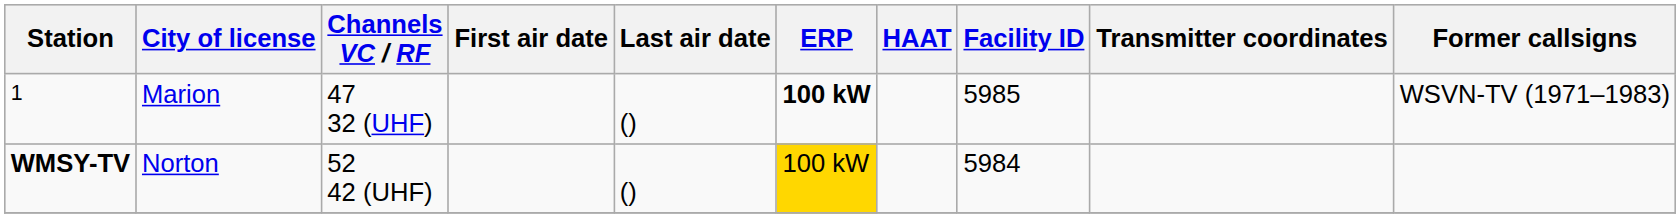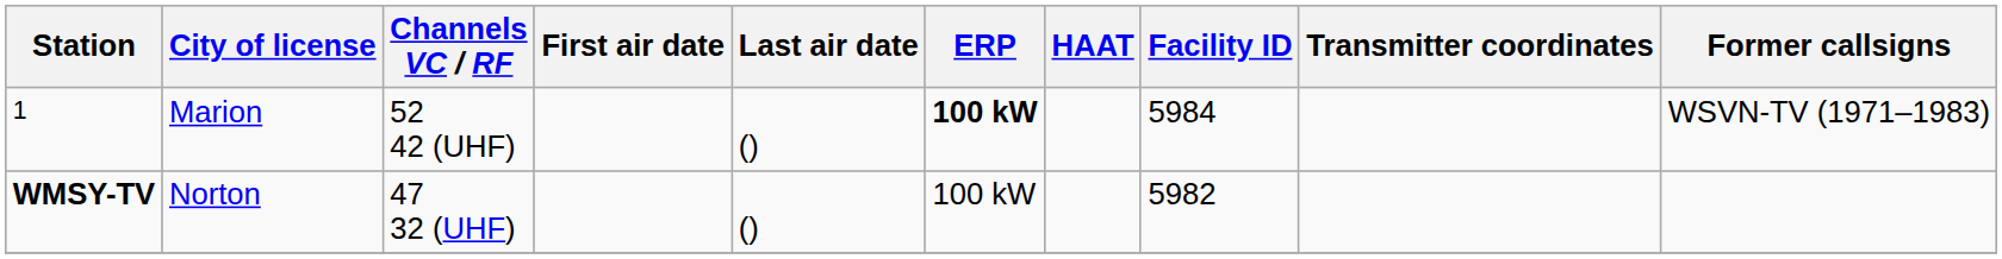1 | Channels VC / RF: 47 32 (UHF) -> 52 42 (UHF)
1 | Facility ID: 5985 -> 5984
WMSY-TV | Channels VC / RF: 52 42 (UHF) -> 47 32 (UHF)
WMSY-TV | ERP: gold background -> no background
WMSY-TV | Facility ID: 5984 -> 5982
